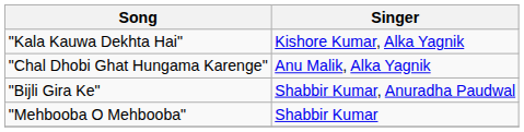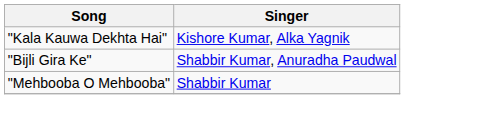- row: "Chal Dhobi Ghat Hungama Karenge" | Anu Malik, Alka Yagnik
